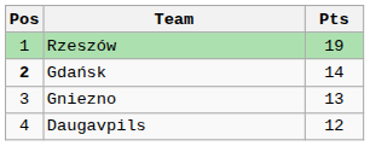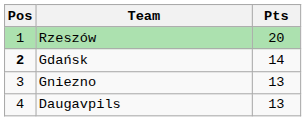Rzeszów | Pts: 19 -> 20
Daugavpils | Pts: 12 -> 13
